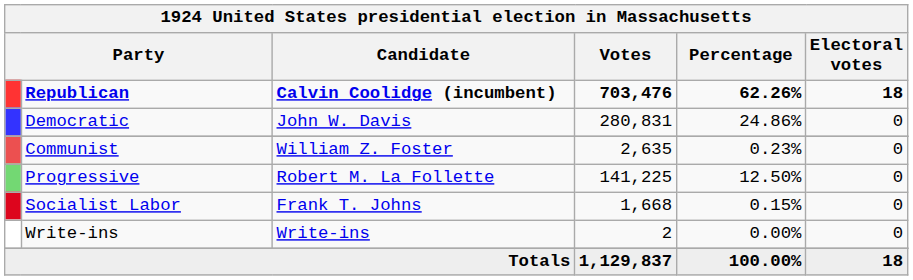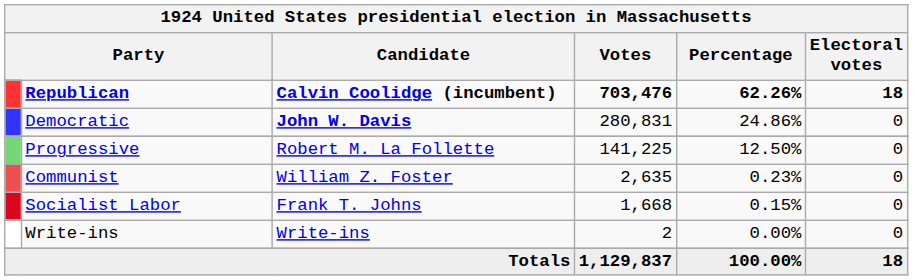Democratic | Candidate: normal -> bold
rows swapped: Progressive <-> Communist
